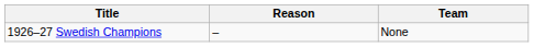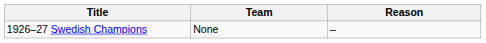columns swapped: Team <-> Reason
